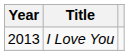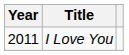I Love You | Year: 2013 -> 2011
